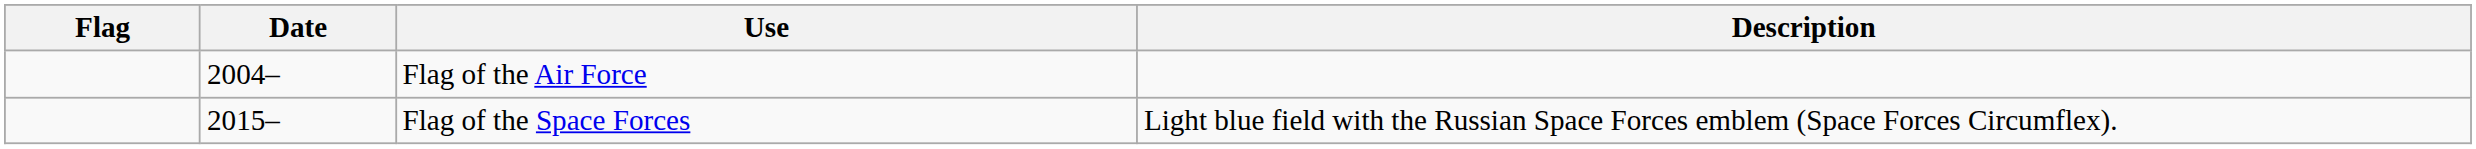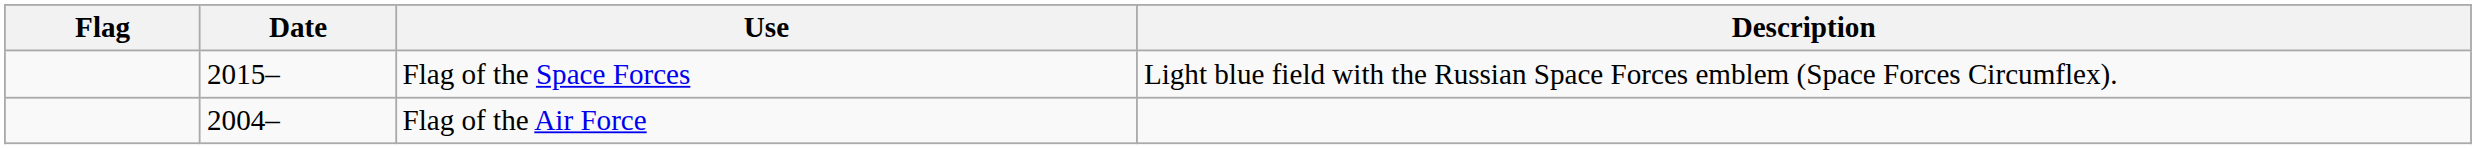rows swapped: Flag of the Air Force <-> Flag of the Space Forces
